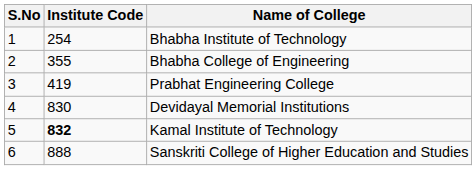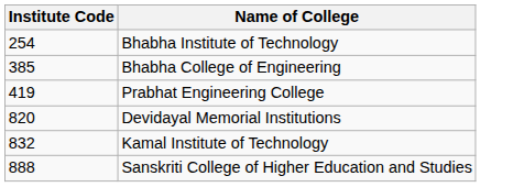- column: S.No | 1 | 2 | 3 | 4 | 5 | 6
Bhabha College of Engineering | Institute Code: 355 -> 385
Devidayal Memorial Institutions | Institute Code: 830 -> 820
Kamal Institute of Technology | Institute Code: bold -> normal
